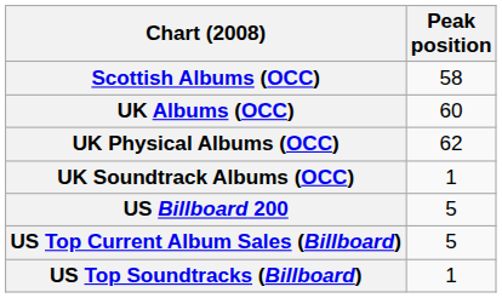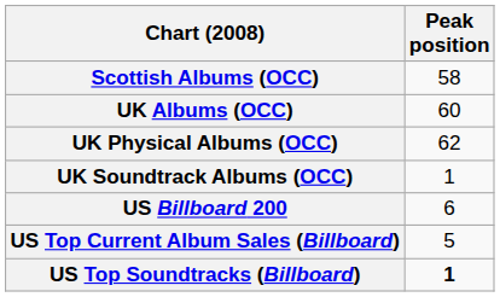US Billboard 200 | Peak position: 5 -> 6
US Top Soundtracks (Billboard) | Peak position: normal -> bold
